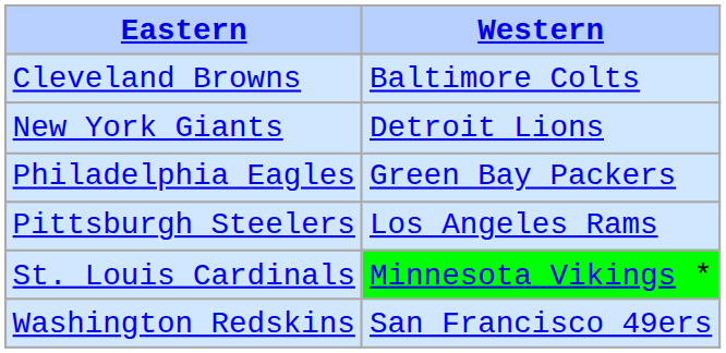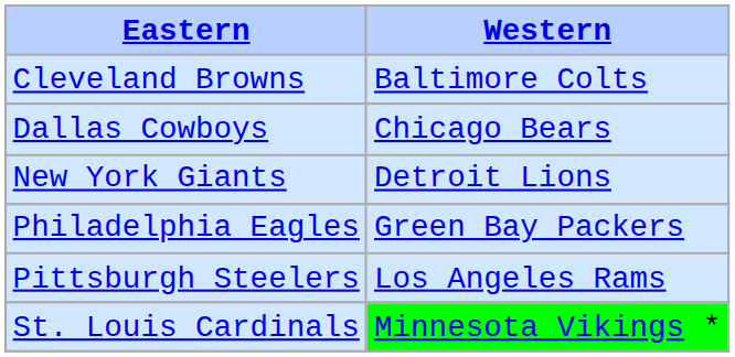+ row: Dallas Cowboys | Chicago Bears
- row: Washington Redskins | San Francisco 49ers
